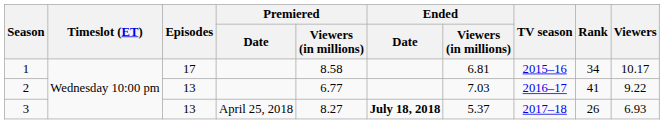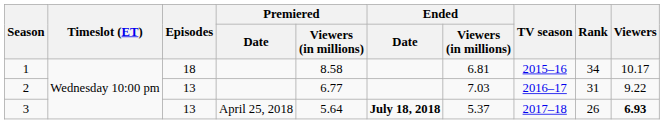1 | Episodes: 17 -> 18
2 | Rank: 41 -> 31
3 | Premiered / Viewers (in millions): 8.27 -> 5.64
3 | Viewers: normal -> bold
